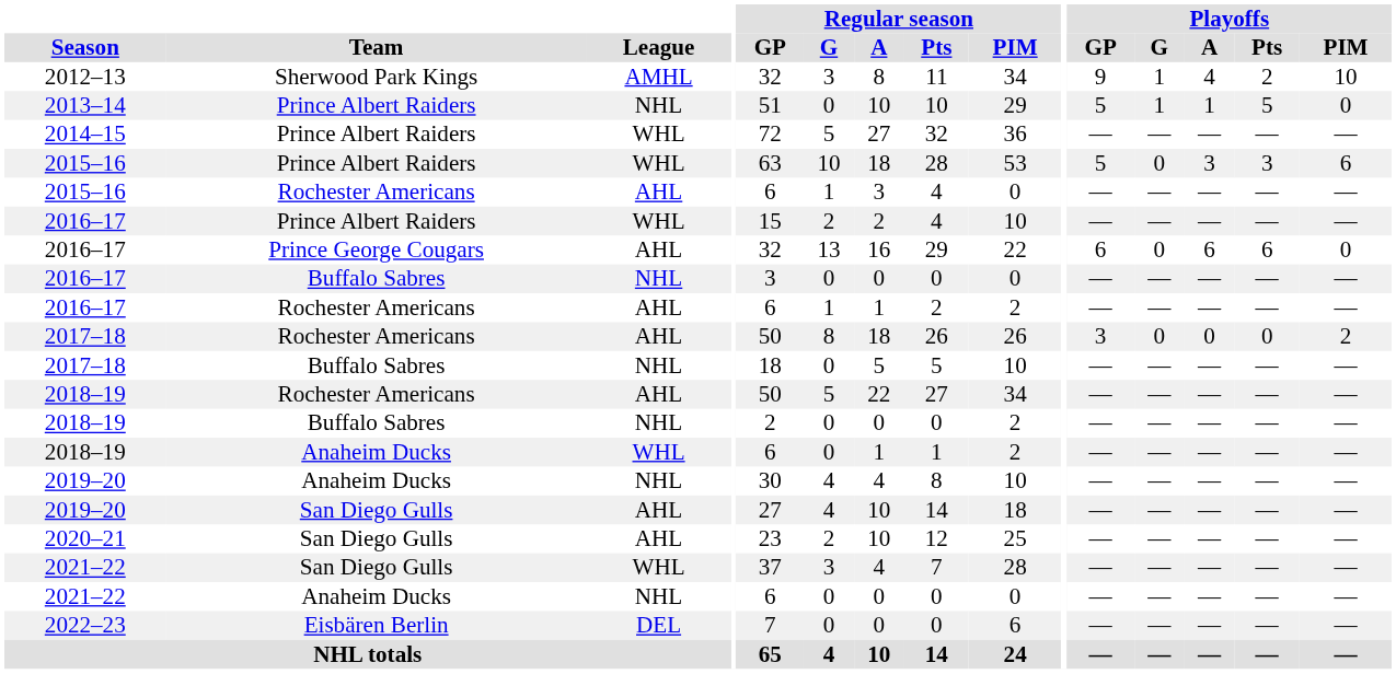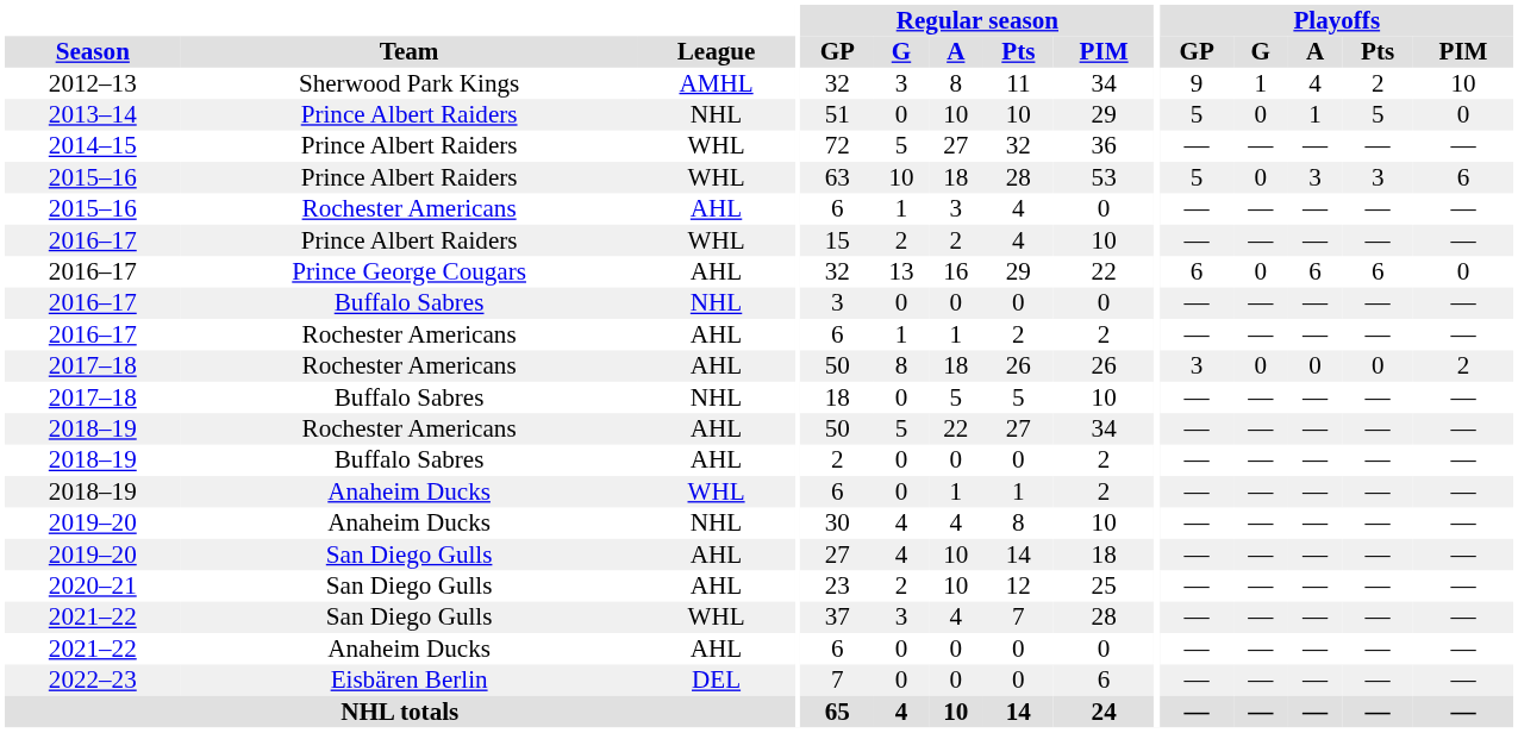2013–14 | Playoffs / G: 1 -> 0
2018–19 / Buffalo Sabres | League: NHL -> AHL
2021–22 / Anaheim Ducks | League: NHL -> AHL
